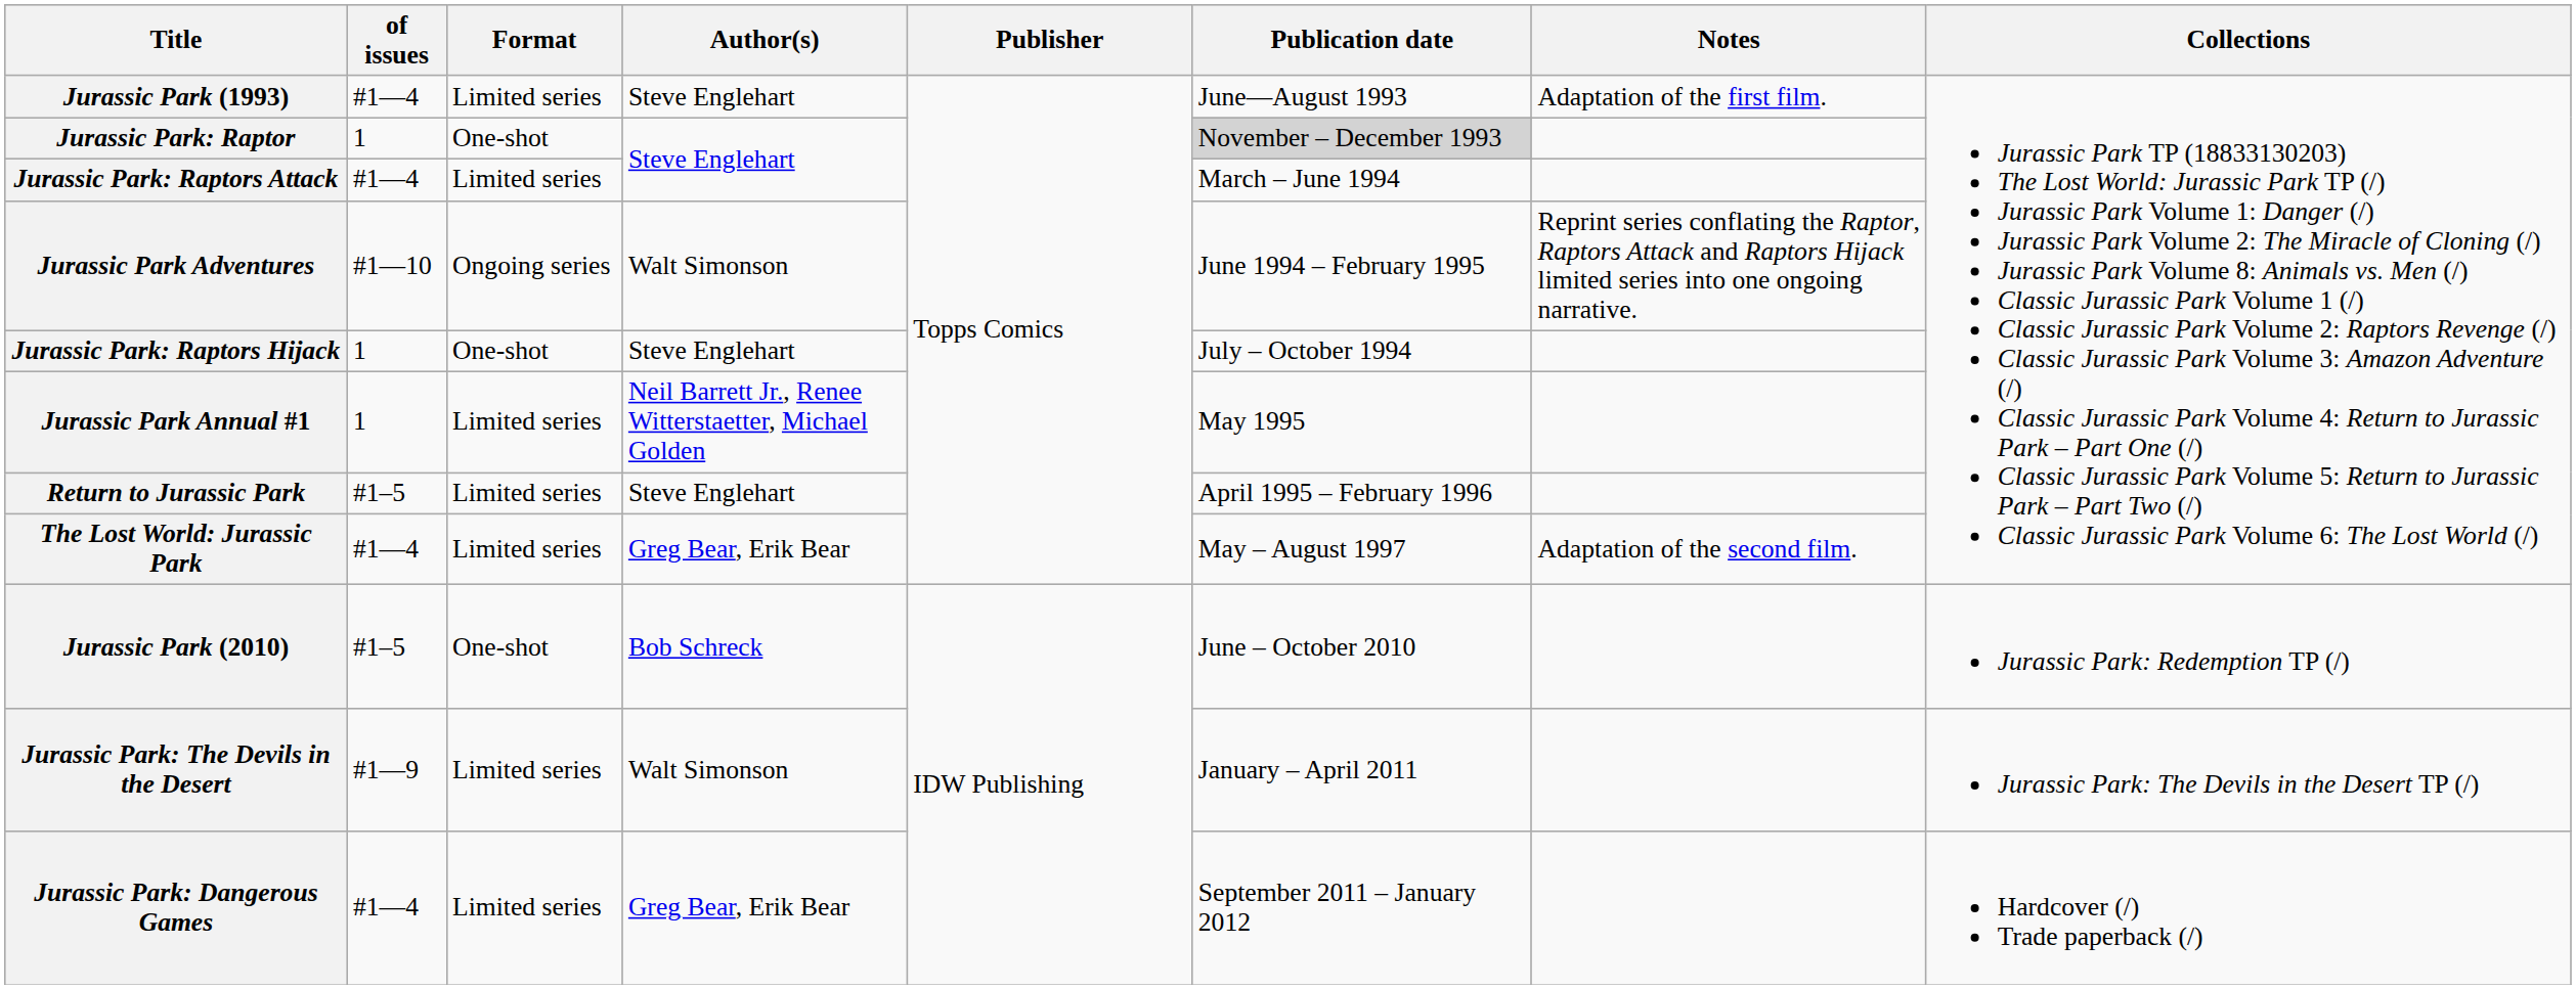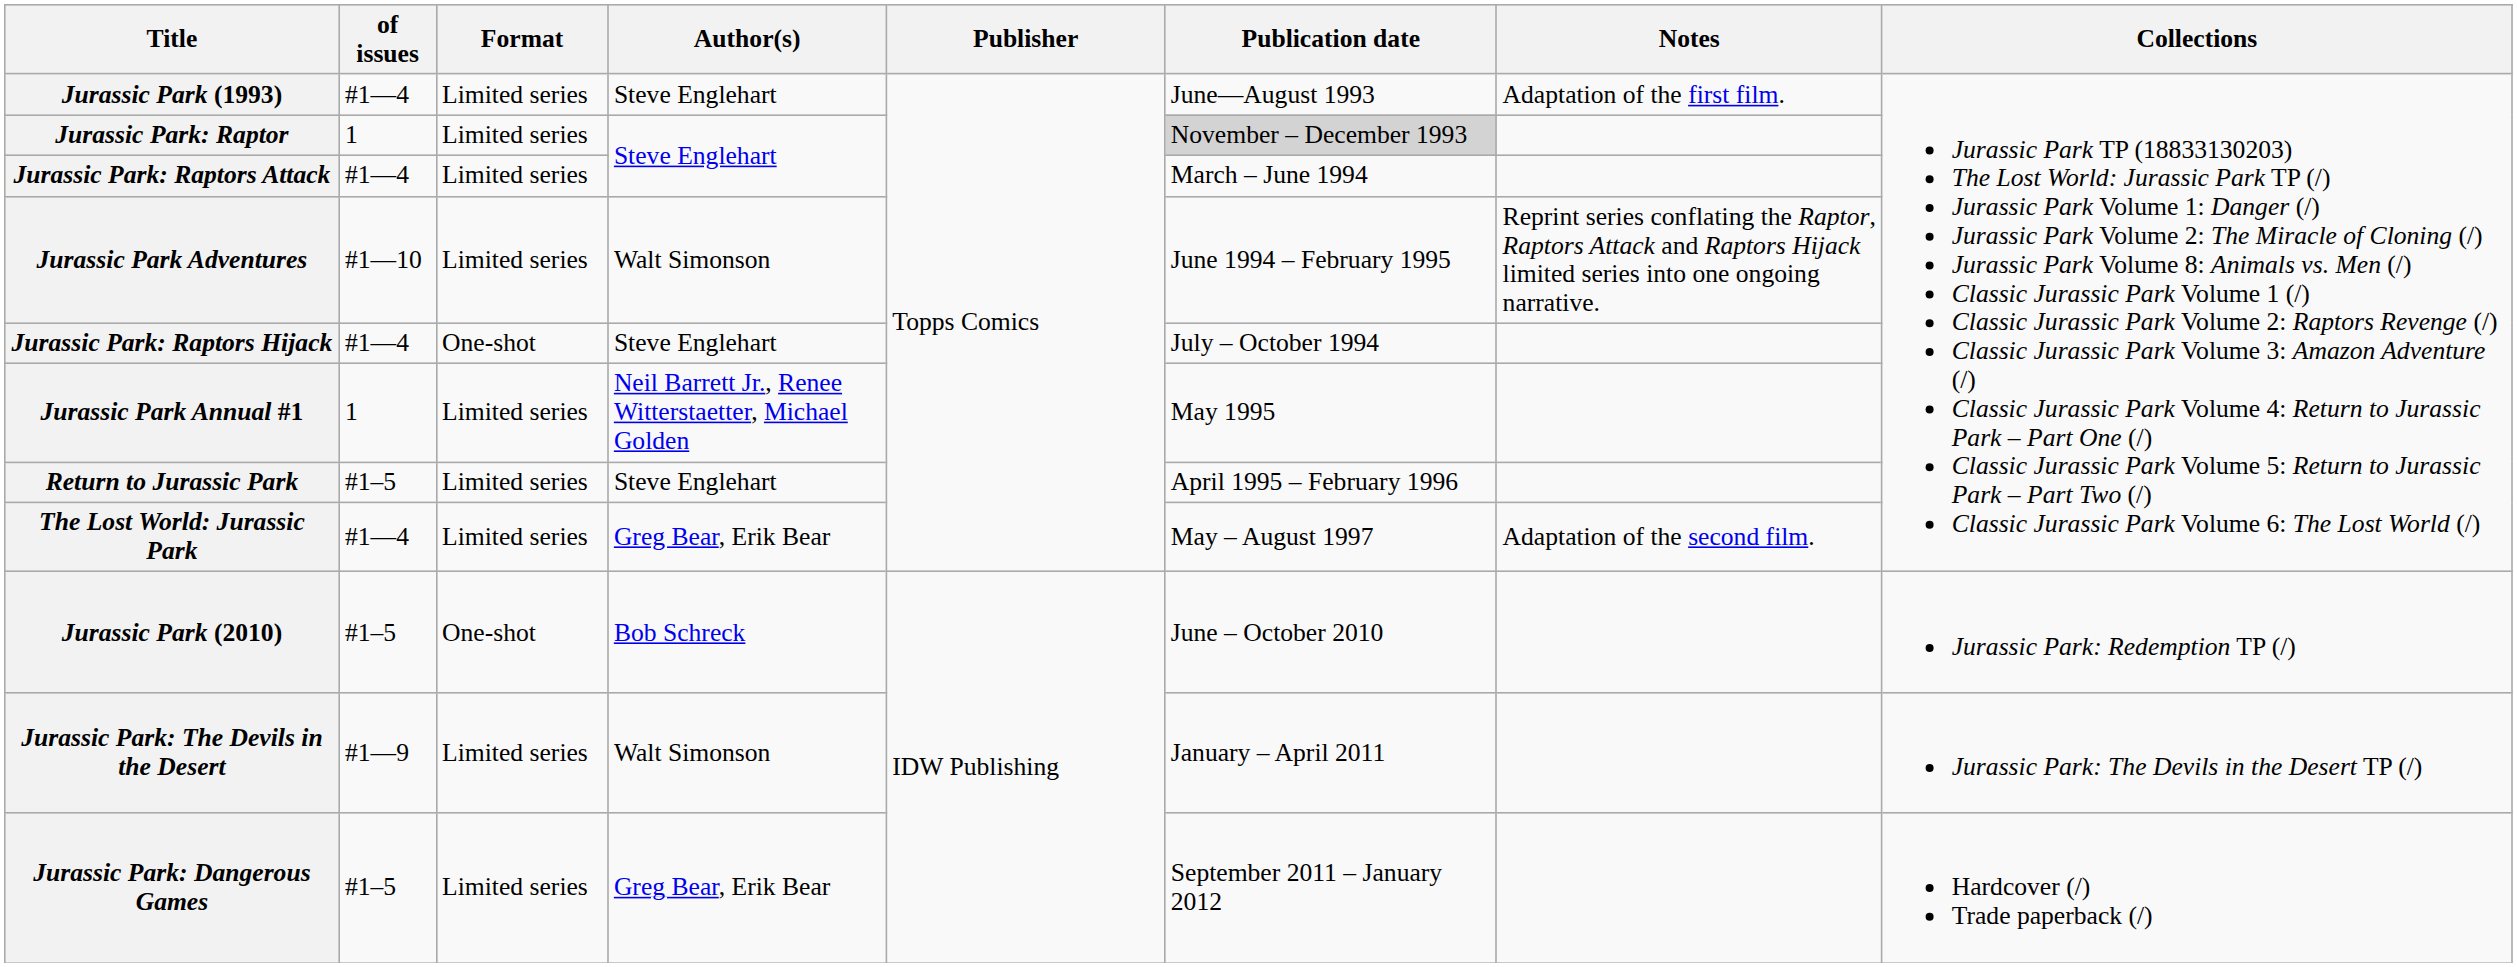Jurassic Park: Raptor | Format: One-shot -> Limited series
Jurassic Park Adventures | Format: Ongoing series -> Limited series
Jurassic Park: Raptors Hijack | of issues: 1 -> #1—4
Jurassic Park: Dangerous Games | of issues: #1—4 -> #1–5
